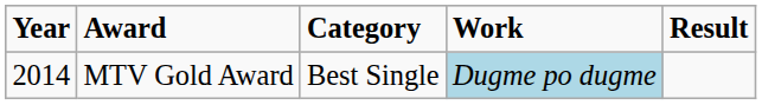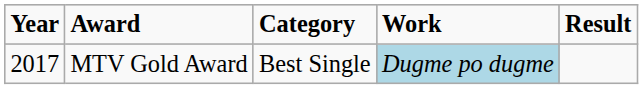MTV Gold Award | Year: 2014 -> 2017
